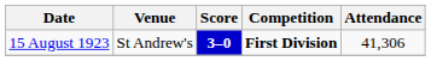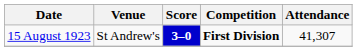15 August 1923 | Attendance: 41,306 -> 41,307
